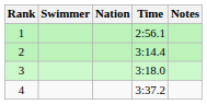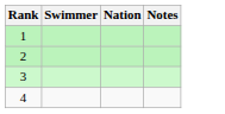- column: Time | 2:56.1 | 3:14.4 | 3:18.0 | 3:37.2
